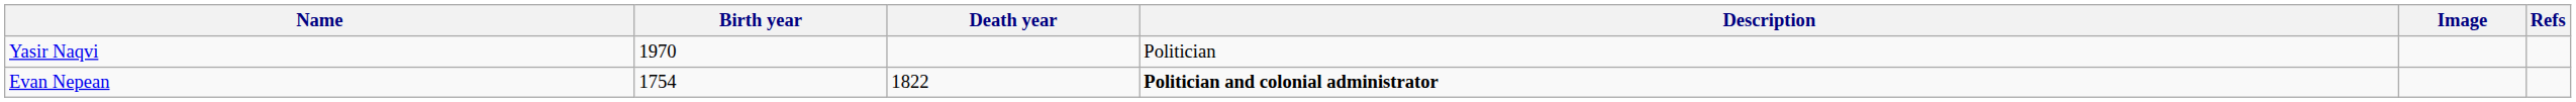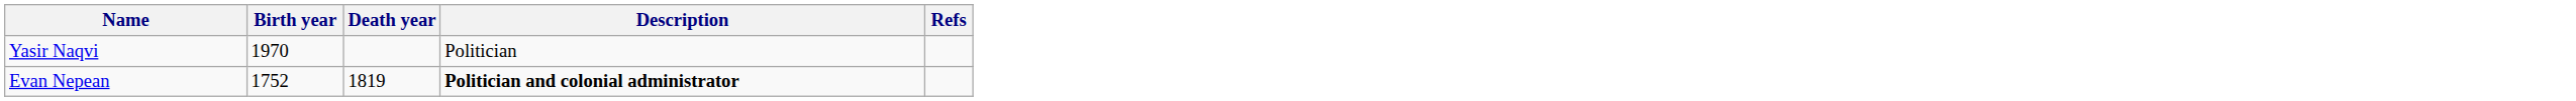- column: Image
Evan Nepean | Birth year: 1754 -> 1752
Evan Nepean | Death year: 1822 -> 1819
